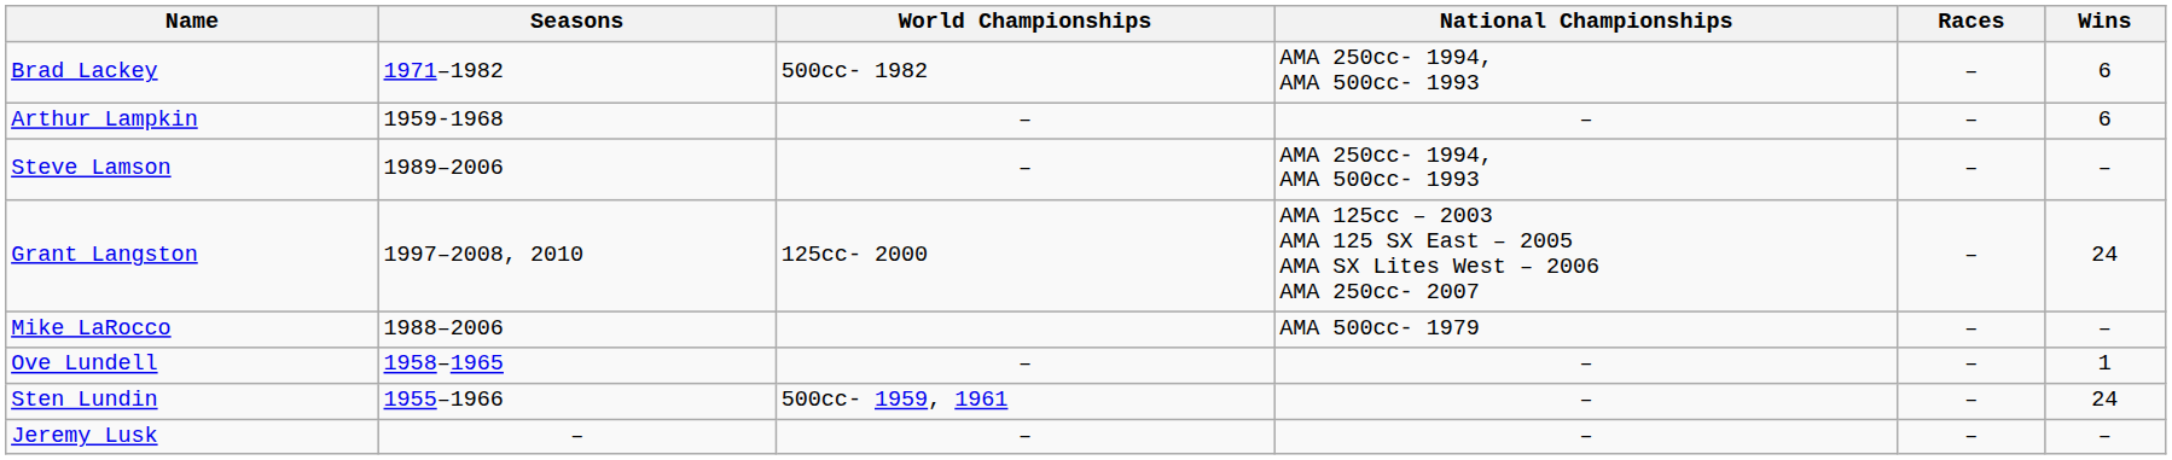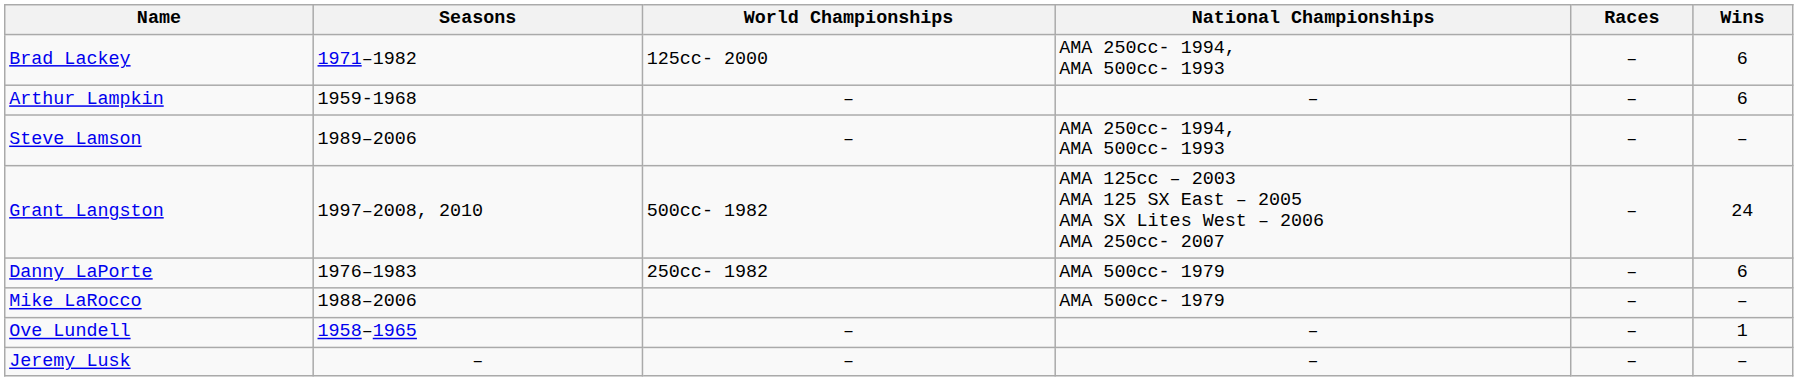Brad Lackey | World Championships: 500cc- 1982 -> 125cc- 2000
Grant Langston | World Championships: 125cc- 2000 -> 500cc- 1982
+ row: Danny LaPorte | 1976–1983 | 250cc- 1982 | AMA 500cc- 1979 | – | 6
- row: Sten Lundin | 1955–1966 | 500cc- 1959, 1961 | – | – | 24
